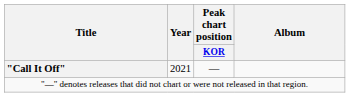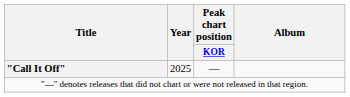"Call It Off" | Year: 2021 -> 2025
